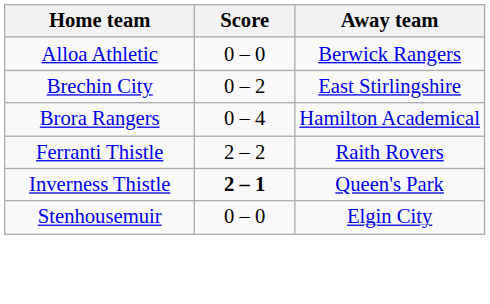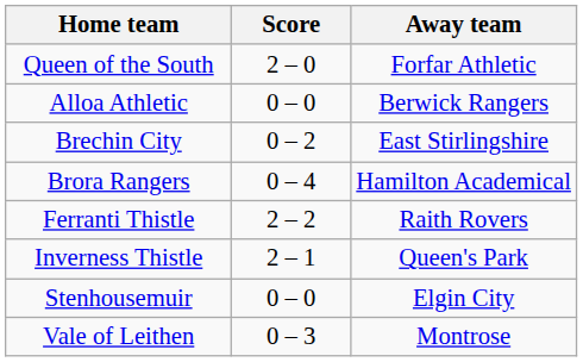+ row: Queen of the South | 2 – 0 | Forfar Athletic
Inverness Thistle | Score: bold -> normal
+ row: Vale of Leithen | 0 – 3 | Montrose
